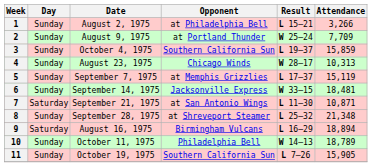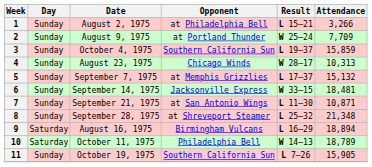5 | Attendance: 15,119 -> 15,132
7 | Day: Saturday -> Sunday
10 | Day: Sunday -> Saturday
